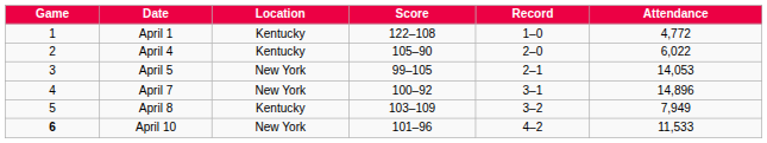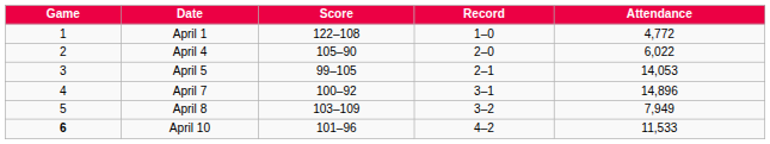- column: Location | Kentucky | Kentucky | New York | New York | Kentucky | New York
